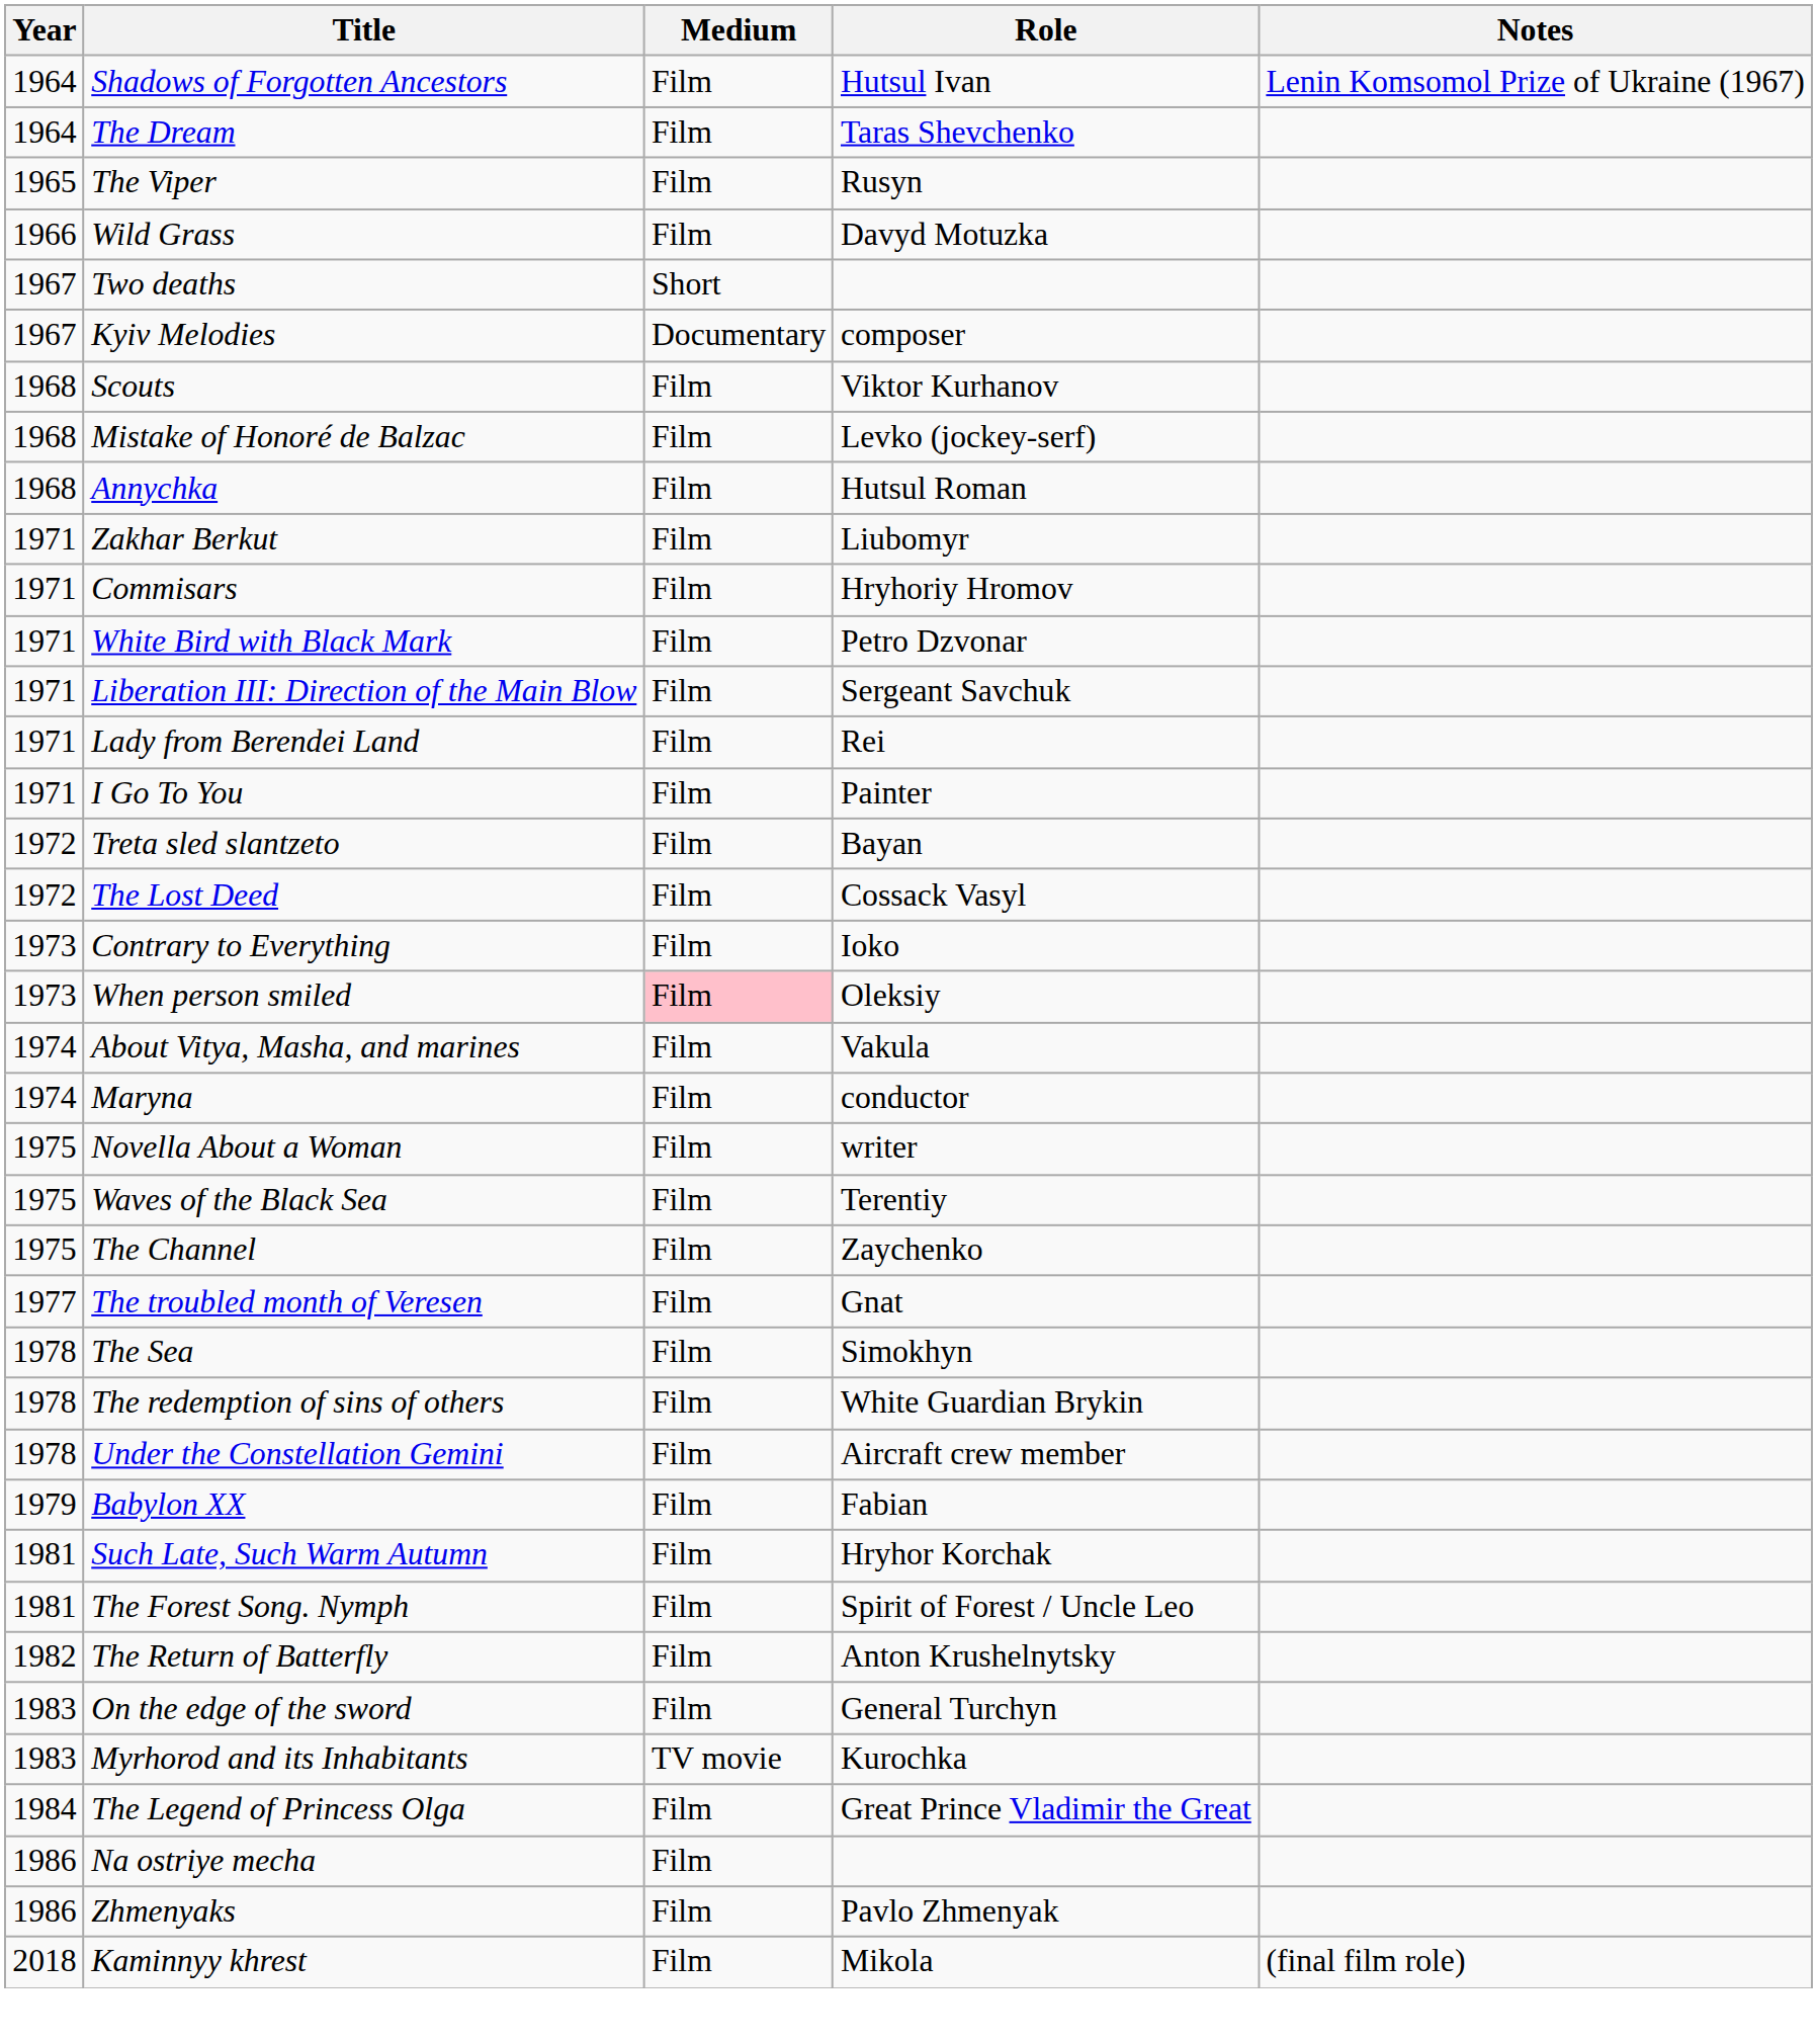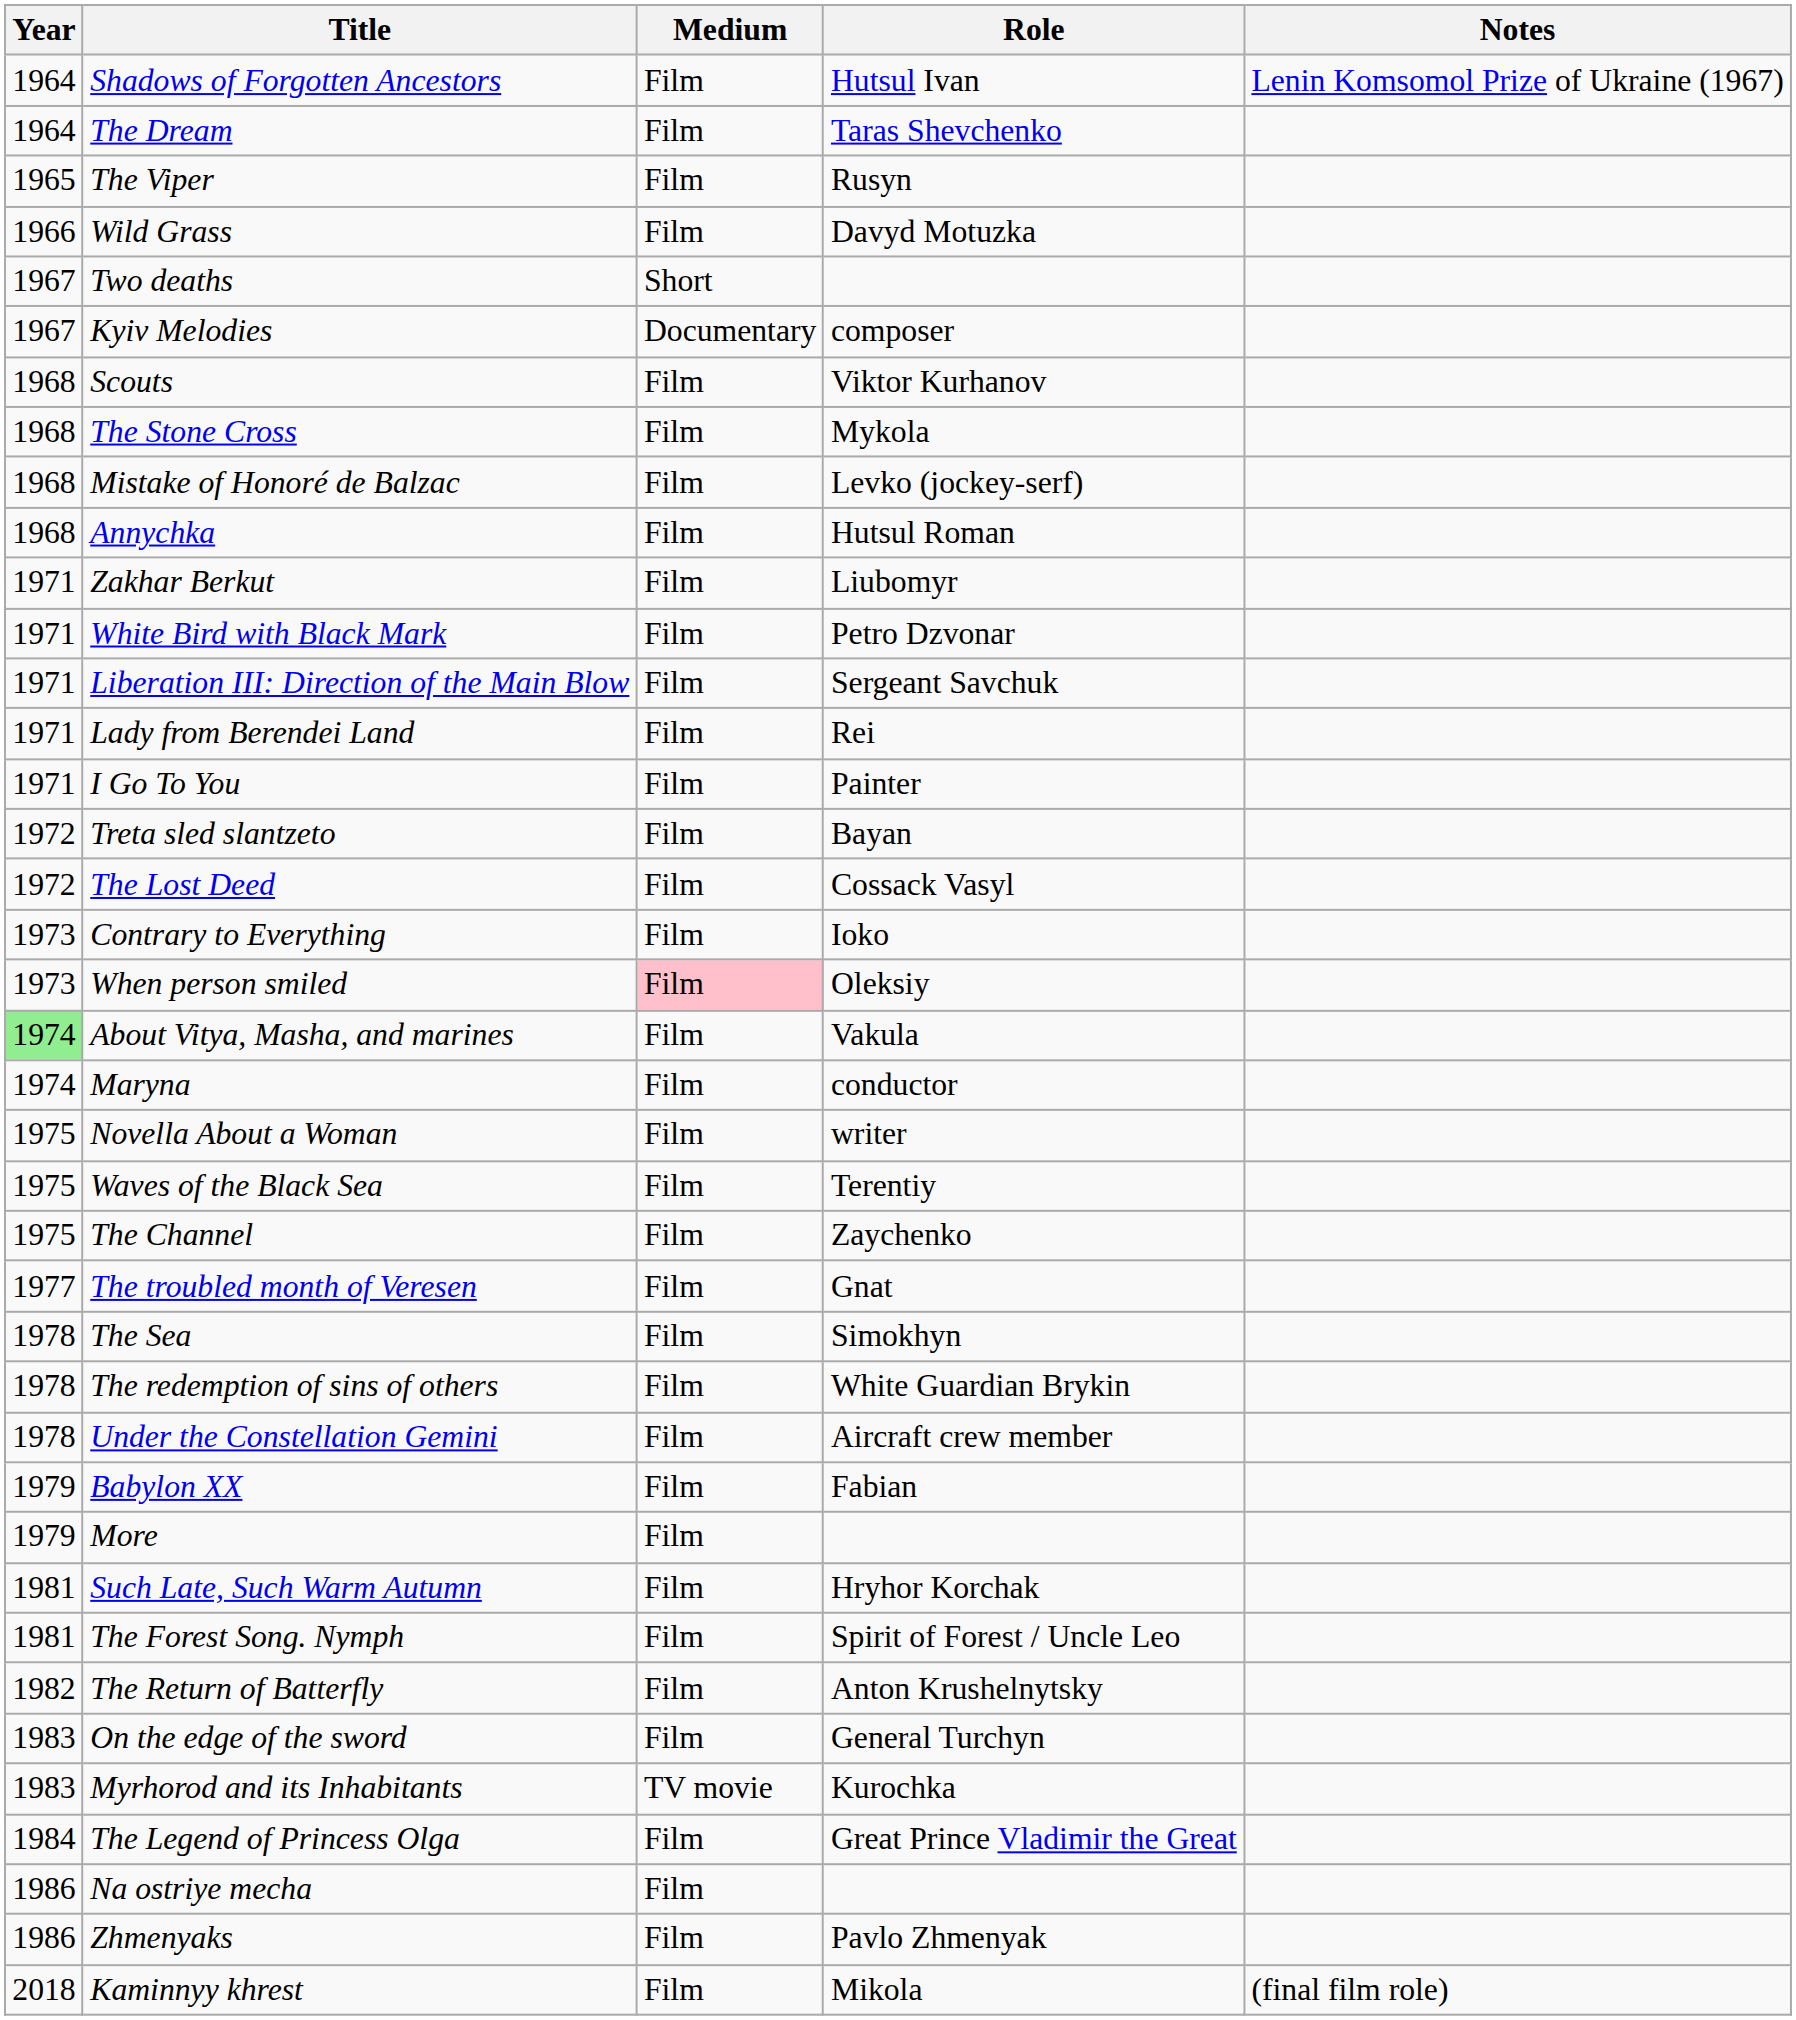+ row: 1968 | The Stone Cross | Film | Mykola
- row: 1971 | Commisars | Film | Hryhoriy Hromov
About Vitya, Masha, and marines | Year: no background -> lightgreen background
+ row: 1979 | More | Film
